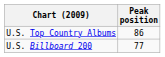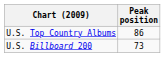U.S. Billboard 200 | Peak position: 77 -> 73
